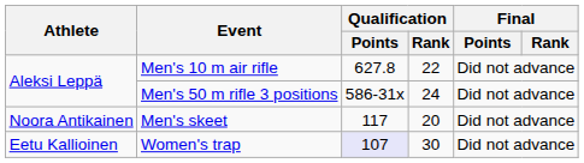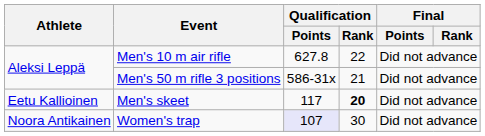Men's 50 m rifle 3 positions | Qualification / Rank: 24 -> 21
Men's skeet | Athlete: Noora Antikainen -> Eetu Kallioinen
Men's skeet | Qualification / Rank: normal -> bold
Women's trap | Athlete: Eetu Kallioinen -> Noora Antikainen
